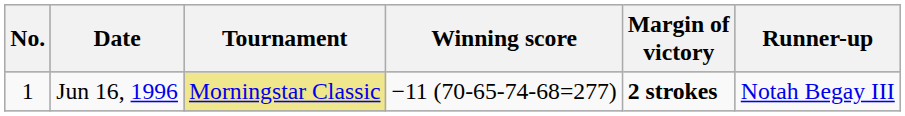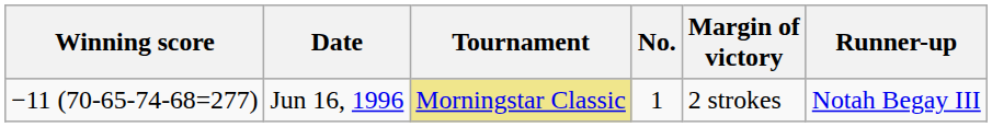columns swapped: No. <-> Winning score
Jun 16, 1996 | Margin of victory: bold -> normal
